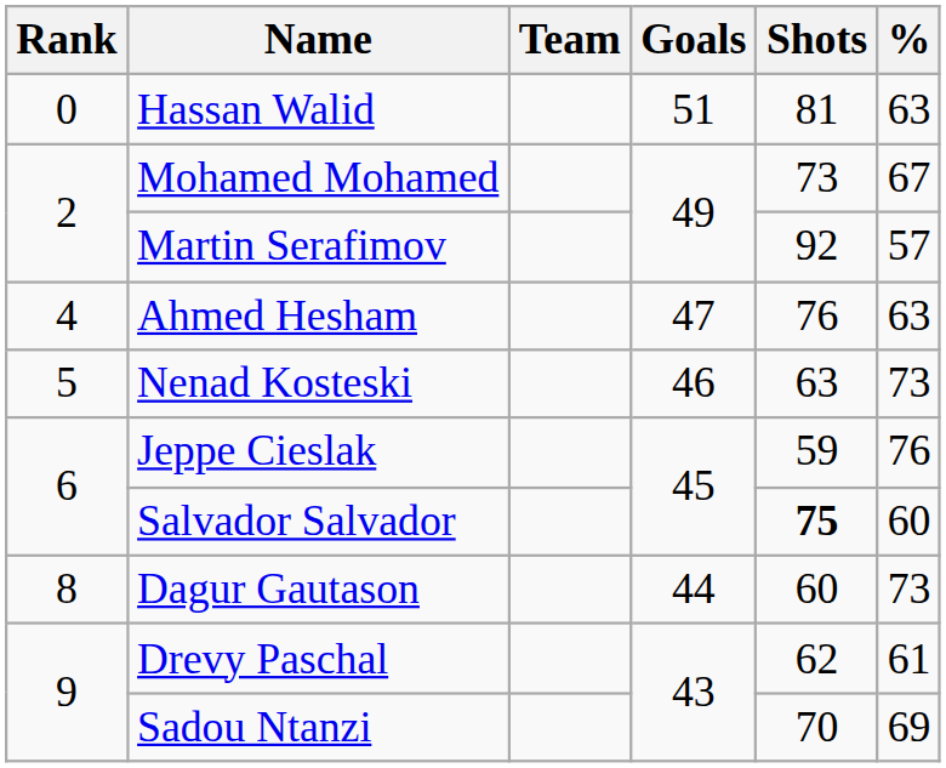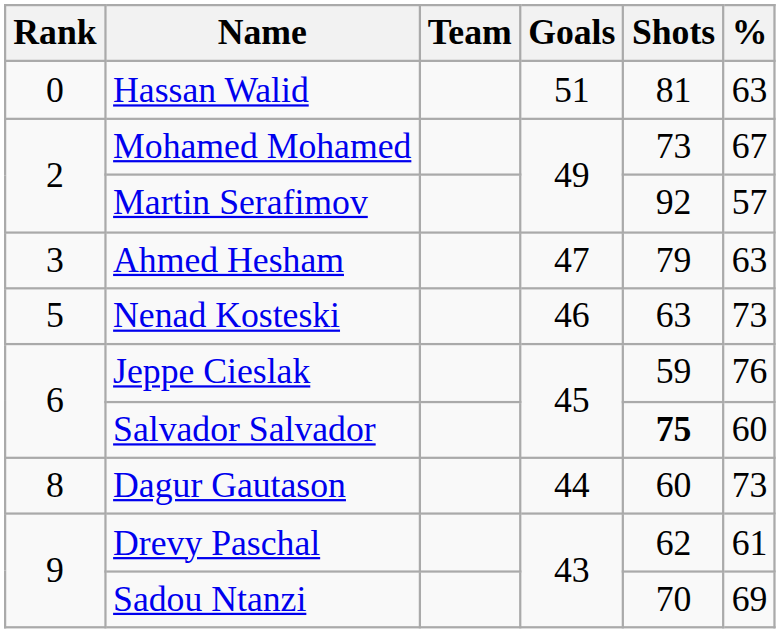Ahmed Hesham | Rank: 4 -> 3
Ahmed Hesham | Shots: 76 -> 79
